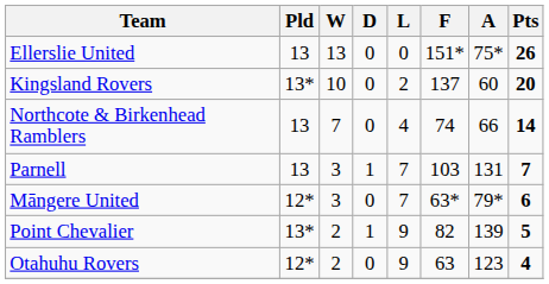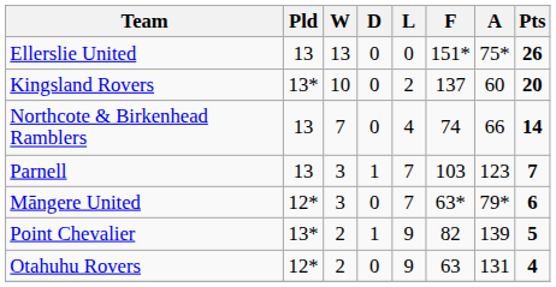Parnell | A: 131 -> 123
Otahuhu Rovers | A: 123 -> 131
